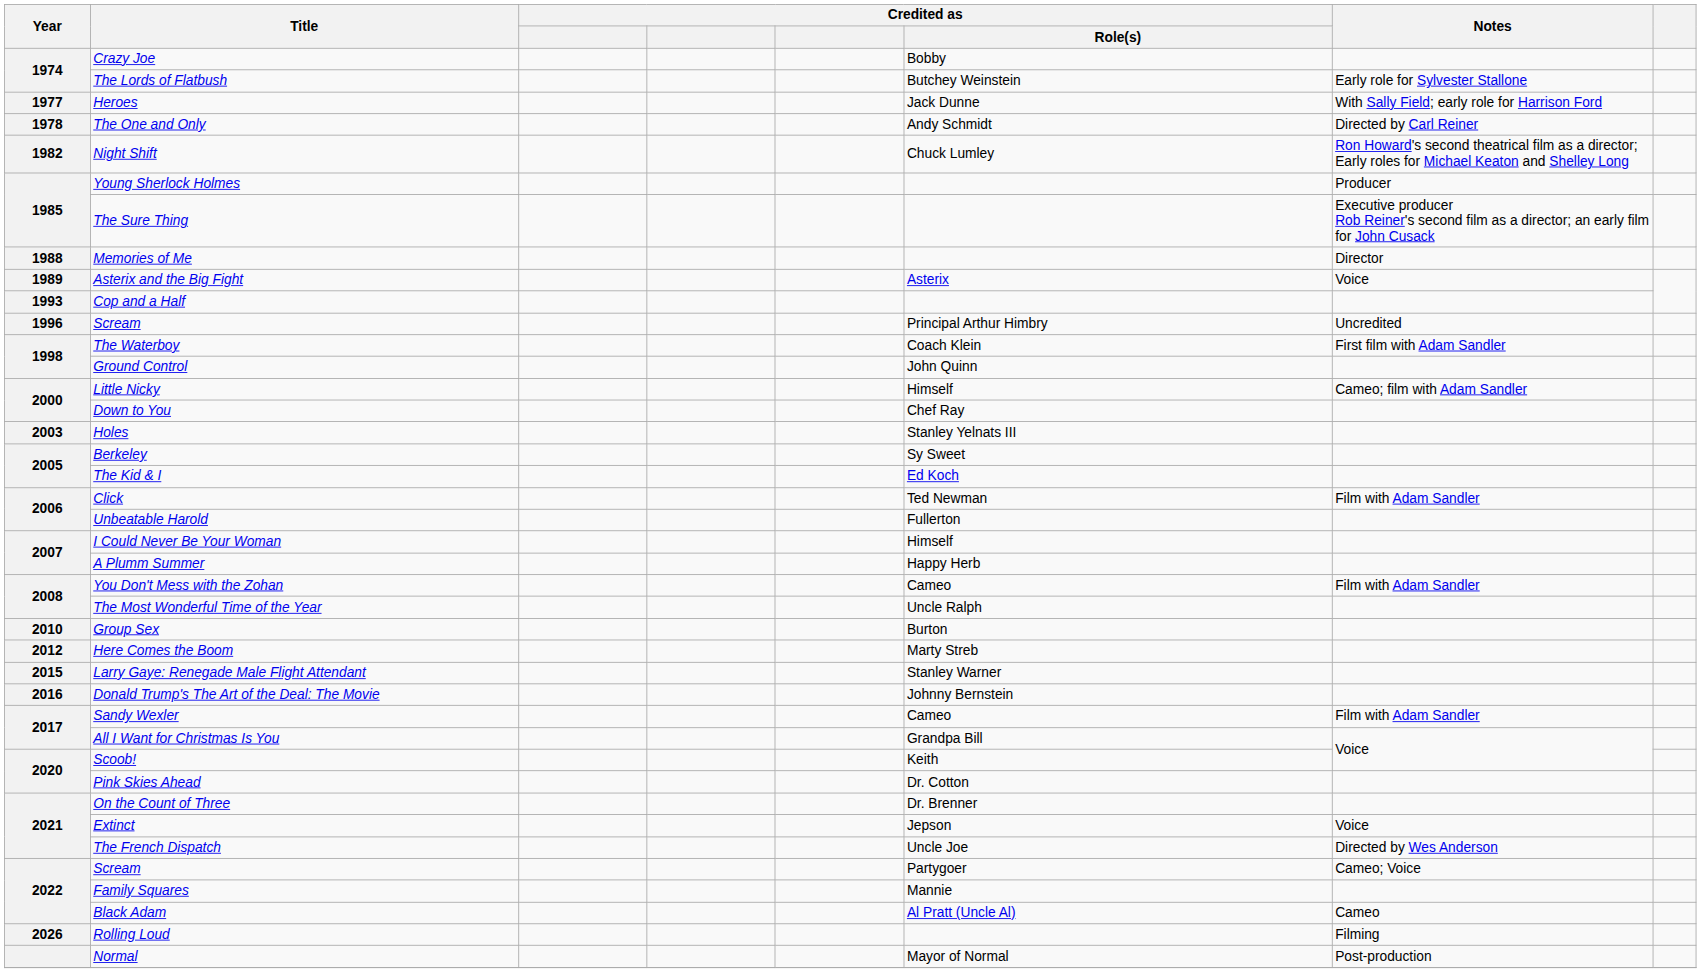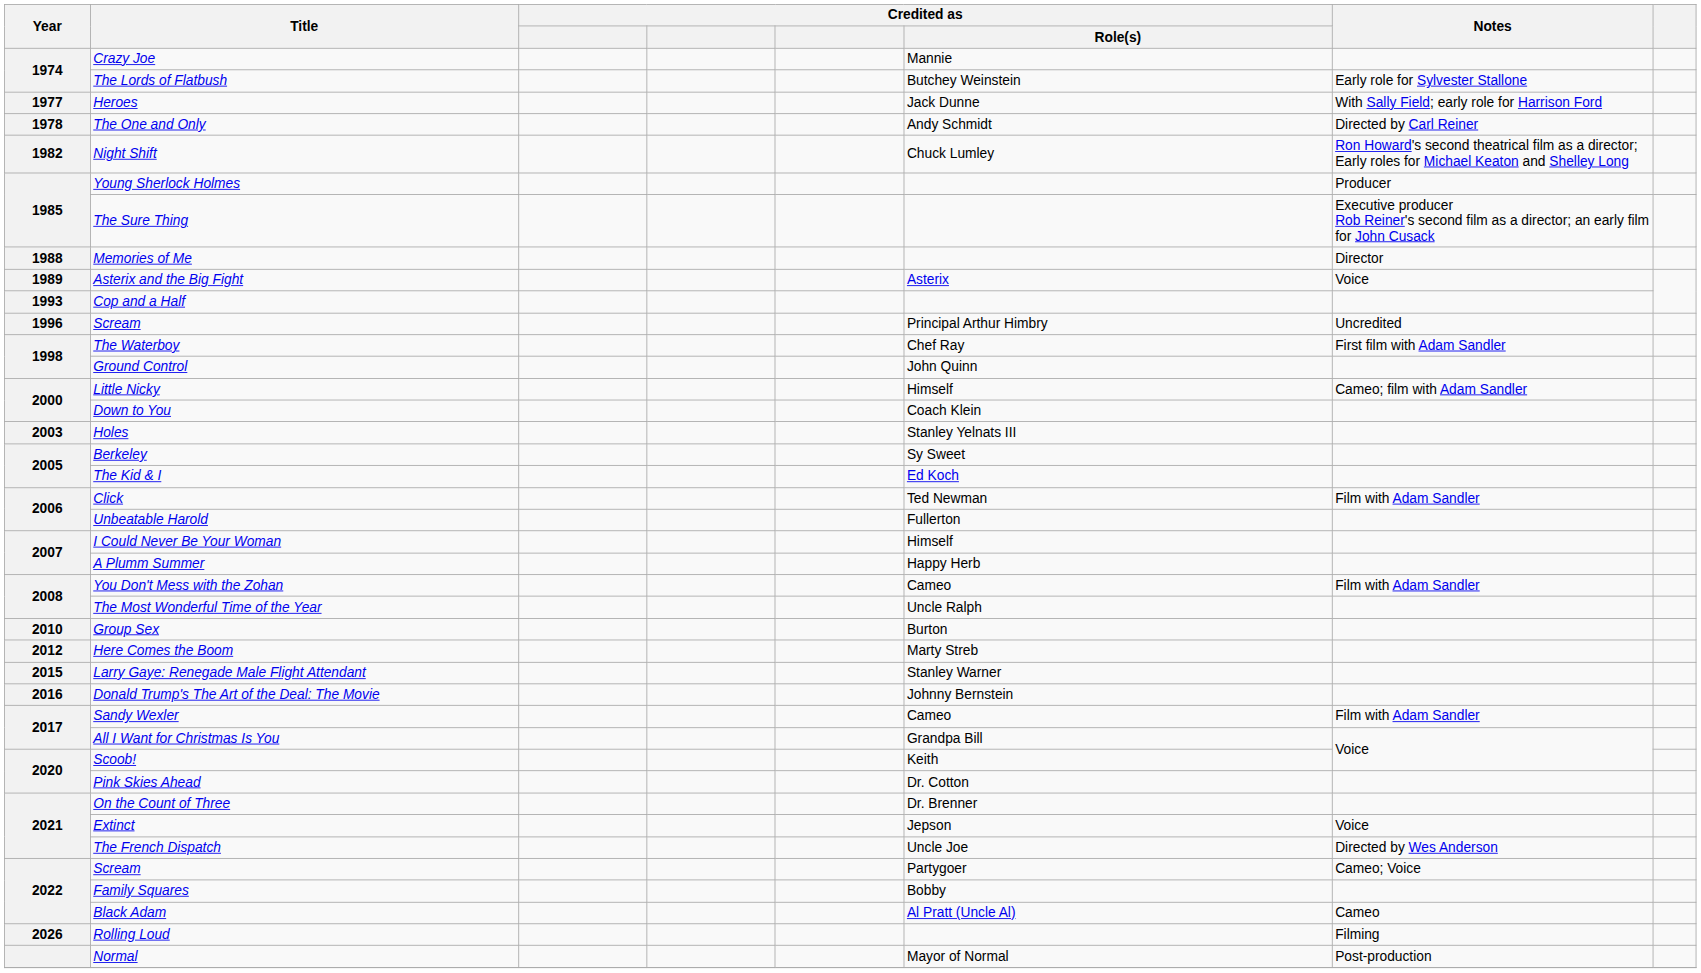Crazy Joe | Credited as / Role(s): Bobby -> Mannie
The Waterboy | Credited as / Role(s): Coach Klein -> Chef Ray
Down to You | Credited as / Role(s): Chef Ray -> Coach Klein
Family Squares | Credited as / Role(s): Mannie -> Bobby
